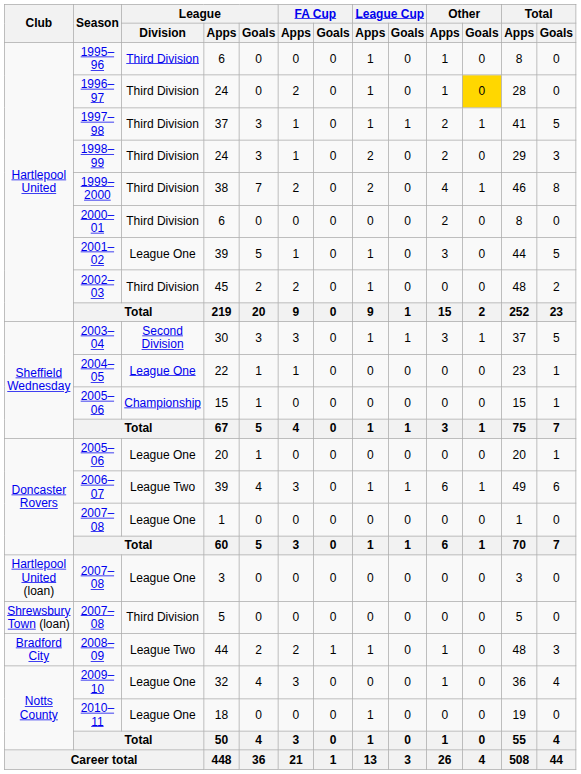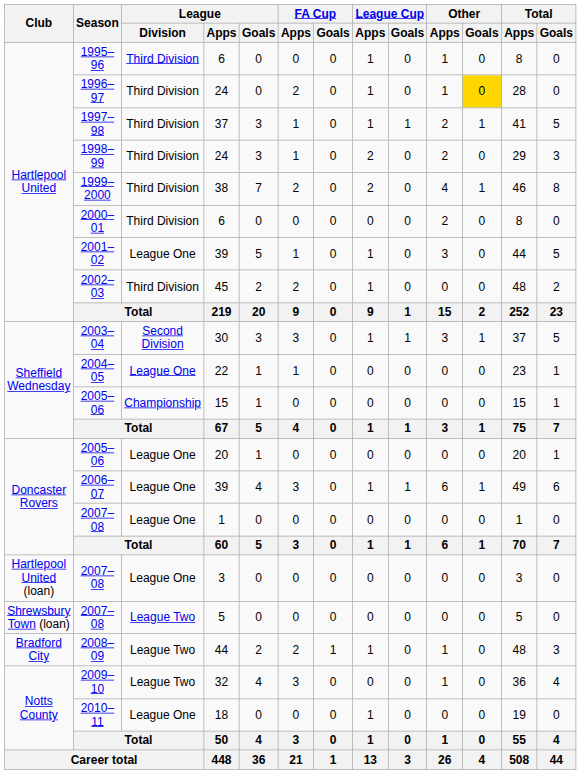2006–07 | League / Division: League Two -> League One
2007–08 / 5 | League / Division: Third Division -> League Two
2009–10 | League / Division: League One -> League Two
